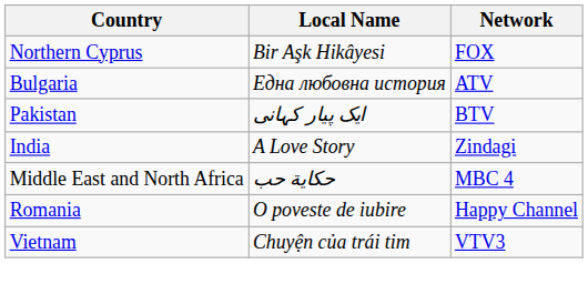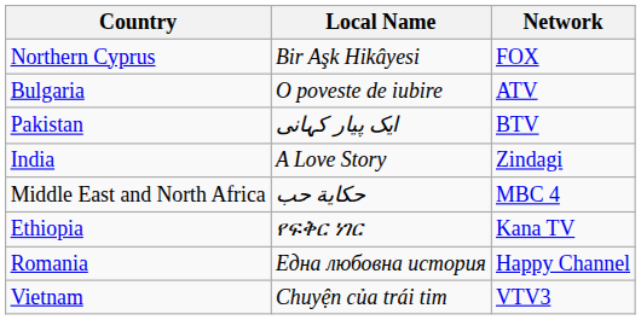Bulgaria | Local Name: Една любовна история -> O poveste de iubire
+ row: Ethiopia | የፍቅር ነገር | Kana TV
Romania | Local Name: O poveste de iubire -> Една любовна история
